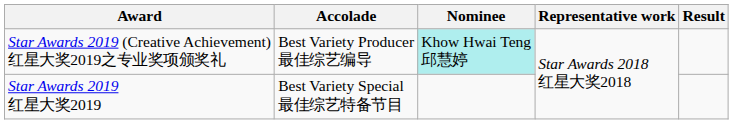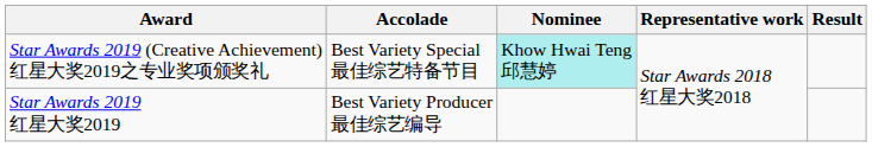Star Awards 2019 (Creative Achievement) 红星大奖2019之专业奖项颁奖礼 | Accolade: Best Variety Producer 最佳综艺编导 -> Best Variety Special 最佳综艺特备节目
Star Awards 2019 红星大奖2019 | Accolade: Best Variety Special 最佳综艺特备节目 -> Best Variety Producer 最佳综艺编导
